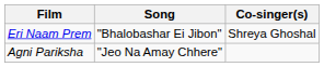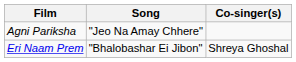rows swapped: Agni Pariksha <-> Eri Naam Prem
